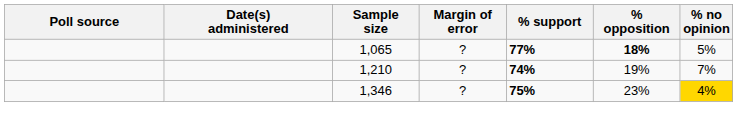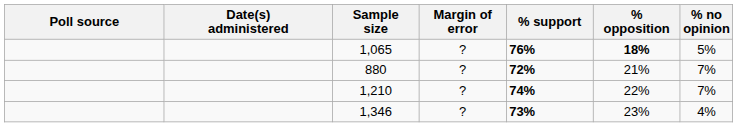1,065 | % support: 77% -> 76%
+ row: 880 | ? | 72% | 21% | 7%
1,210 | % opposition: 19% -> 22%
1,346 | % support: 75% -> 73%
1,346 | % no opinion: gold background -> no background
